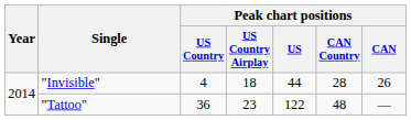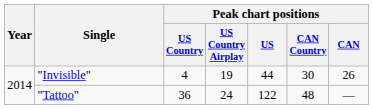"Invisible" | Peak chart positions / US Country Airplay: 18 -> 19
"Invisible" | Peak chart positions / CAN Country: 28 -> 30
"Tattoo" | Peak chart positions / US Country Airplay: 23 -> 24
